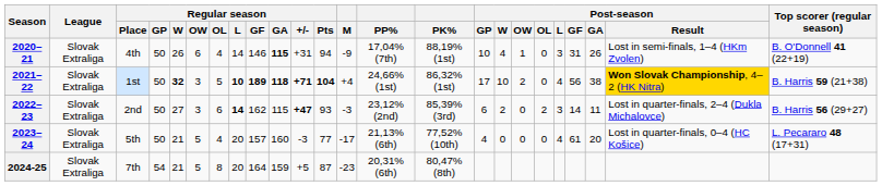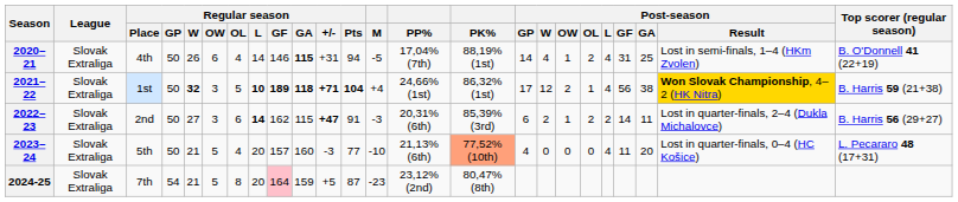2020–21 | M: -9 -> -5
2020–21 | Post-season / GP: 10 -> 14
2020–21 | Post-season / OL: 0 -> 2
2020–21 | Post-season / L: 3 -> 4
2020–21 | Post-season / GA: 26 -> 25
2021–22 | Post-season / W: 10 -> 12
2021–22 | Post-season / OL: 0 -> 1
2022–23 | Regular season / Pts: 93 -> 91
2022–23 | PP%: 23,12% (2nd) -> 20,31% (6th)
2022–23 | Post-season / OW: 0 -> 1
2022–23 | Post-season / L: 3 -> 2
2023–24 | M: -17 -> -10
2023–24 | PK%: no background -> lightsalmon background
2023–24 | Post-season / GF: 61 -> 11
2024-25 | Regular season / GF: no background -> pink background
2024-25 | PP%: 20,31% (6th) -> 23,12% (2nd)
